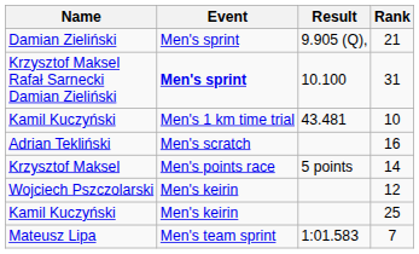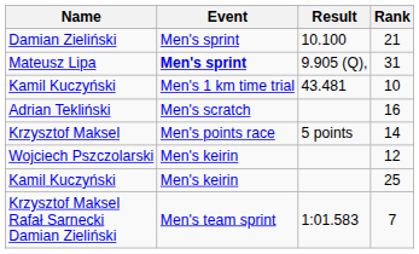21 | Result: 9.905 (Q), -> 10.100
31 | Name: Krzysztof Maksel Rafał Sarnecki Damian Zieliński -> Mateusz Lipa
31 | Result: 10.100 -> 9.905 (Q),
7 | Name: Mateusz Lipa -> Krzysztof Maksel Rafał Sarnecki Damian Zieliński
